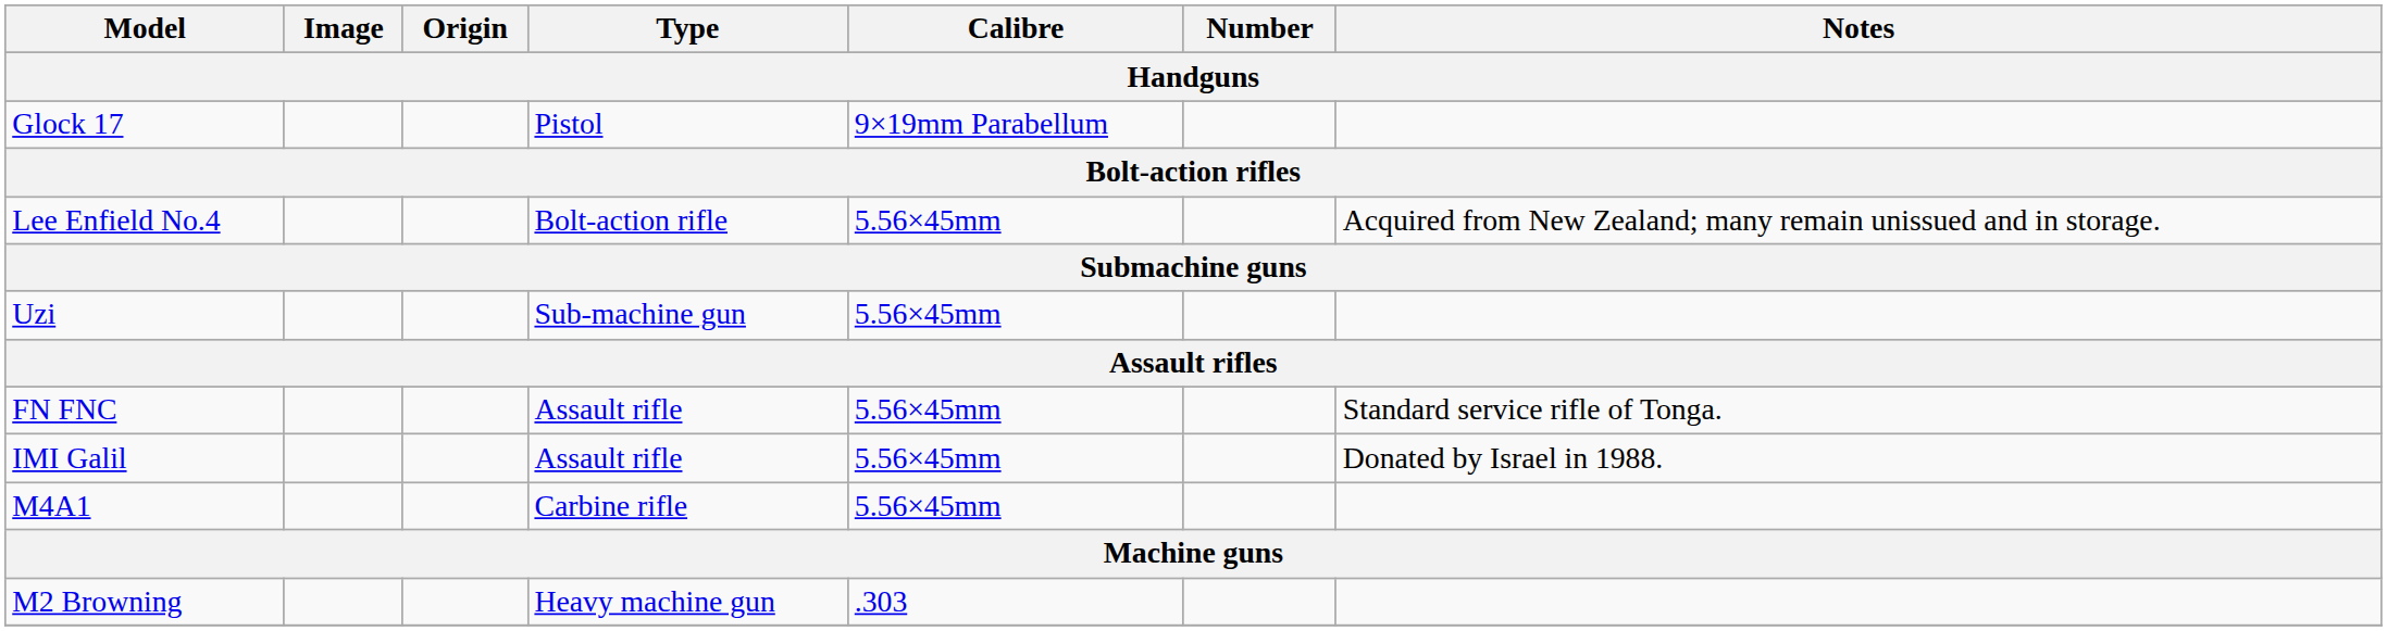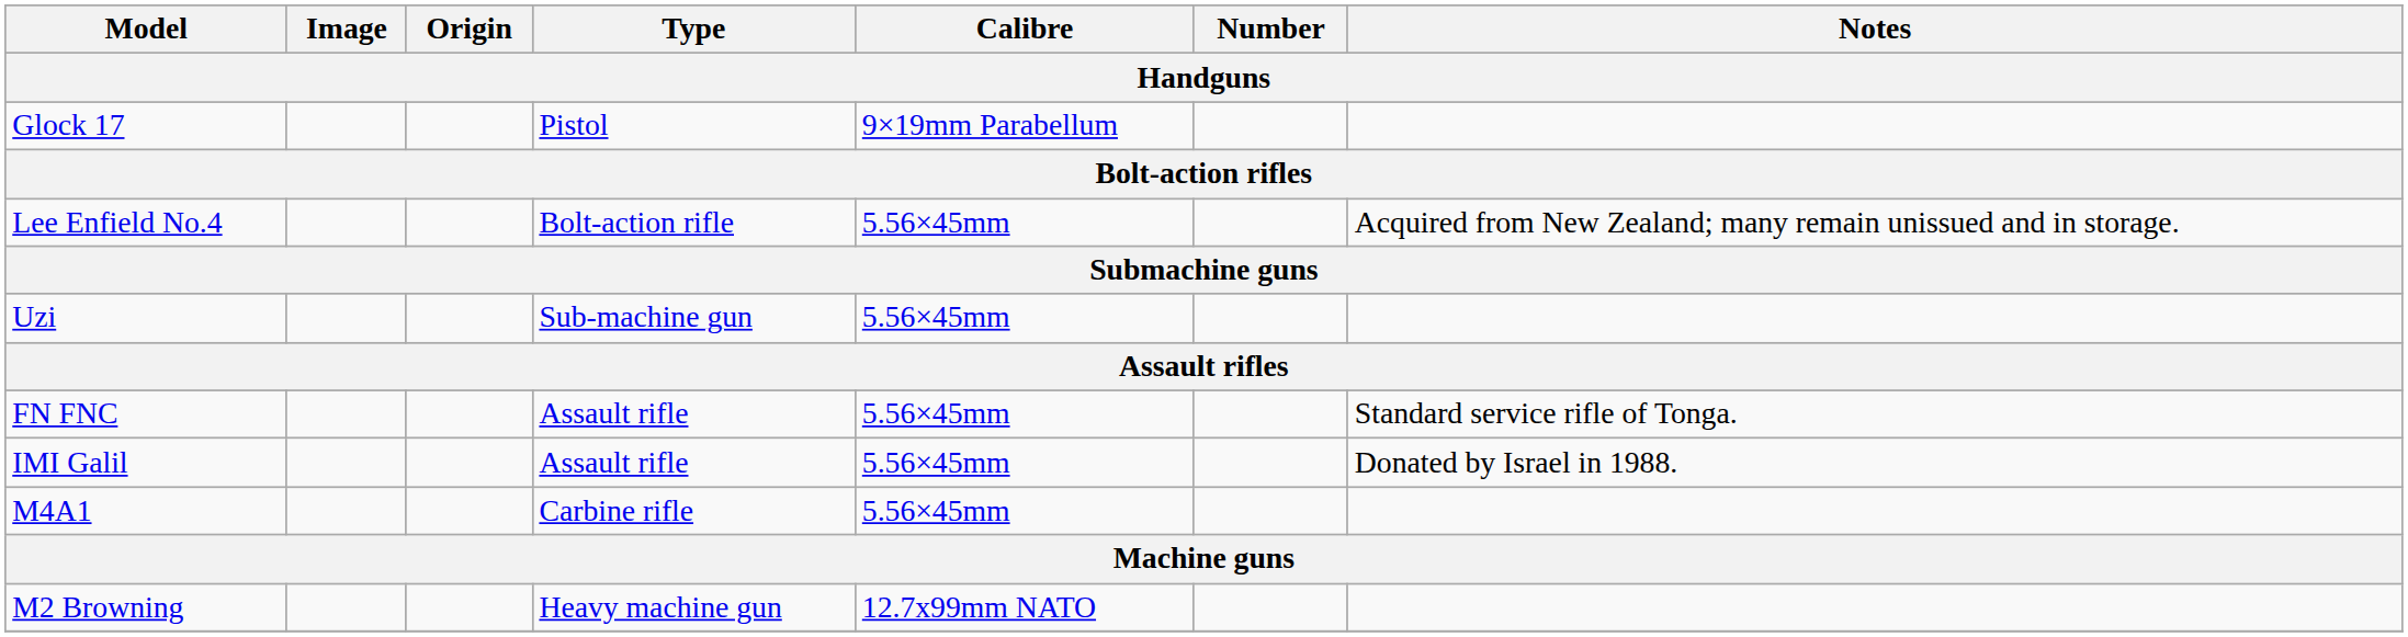M2 Browning | Calibre: .303 -> 12.7x99mm NATO
